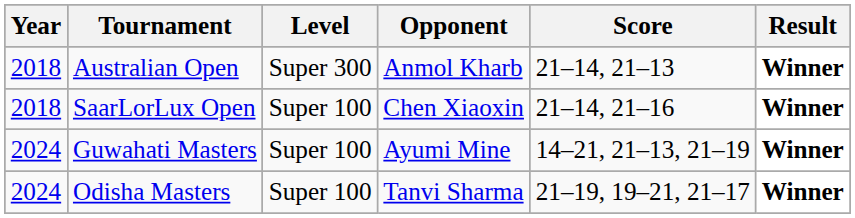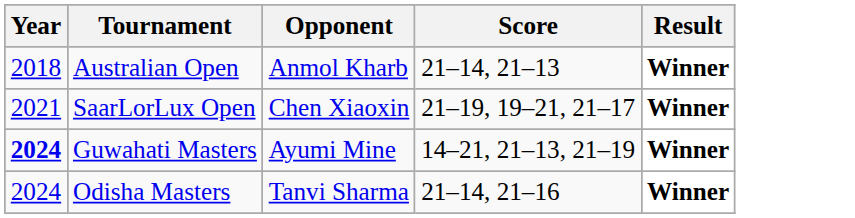- column: Level | Super 300 | Super 100 | Super 100 | Super 100
SaarLorLux Open | Year: 2018 -> 2021
SaarLorLux Open | Score: 21–14, 21–16 -> 21–19, 19–21, 21–17
Guwahati Masters | Year: normal -> bold
Odisha Masters | Score: 21–19, 19–21, 21–17 -> 21–14, 21–16
